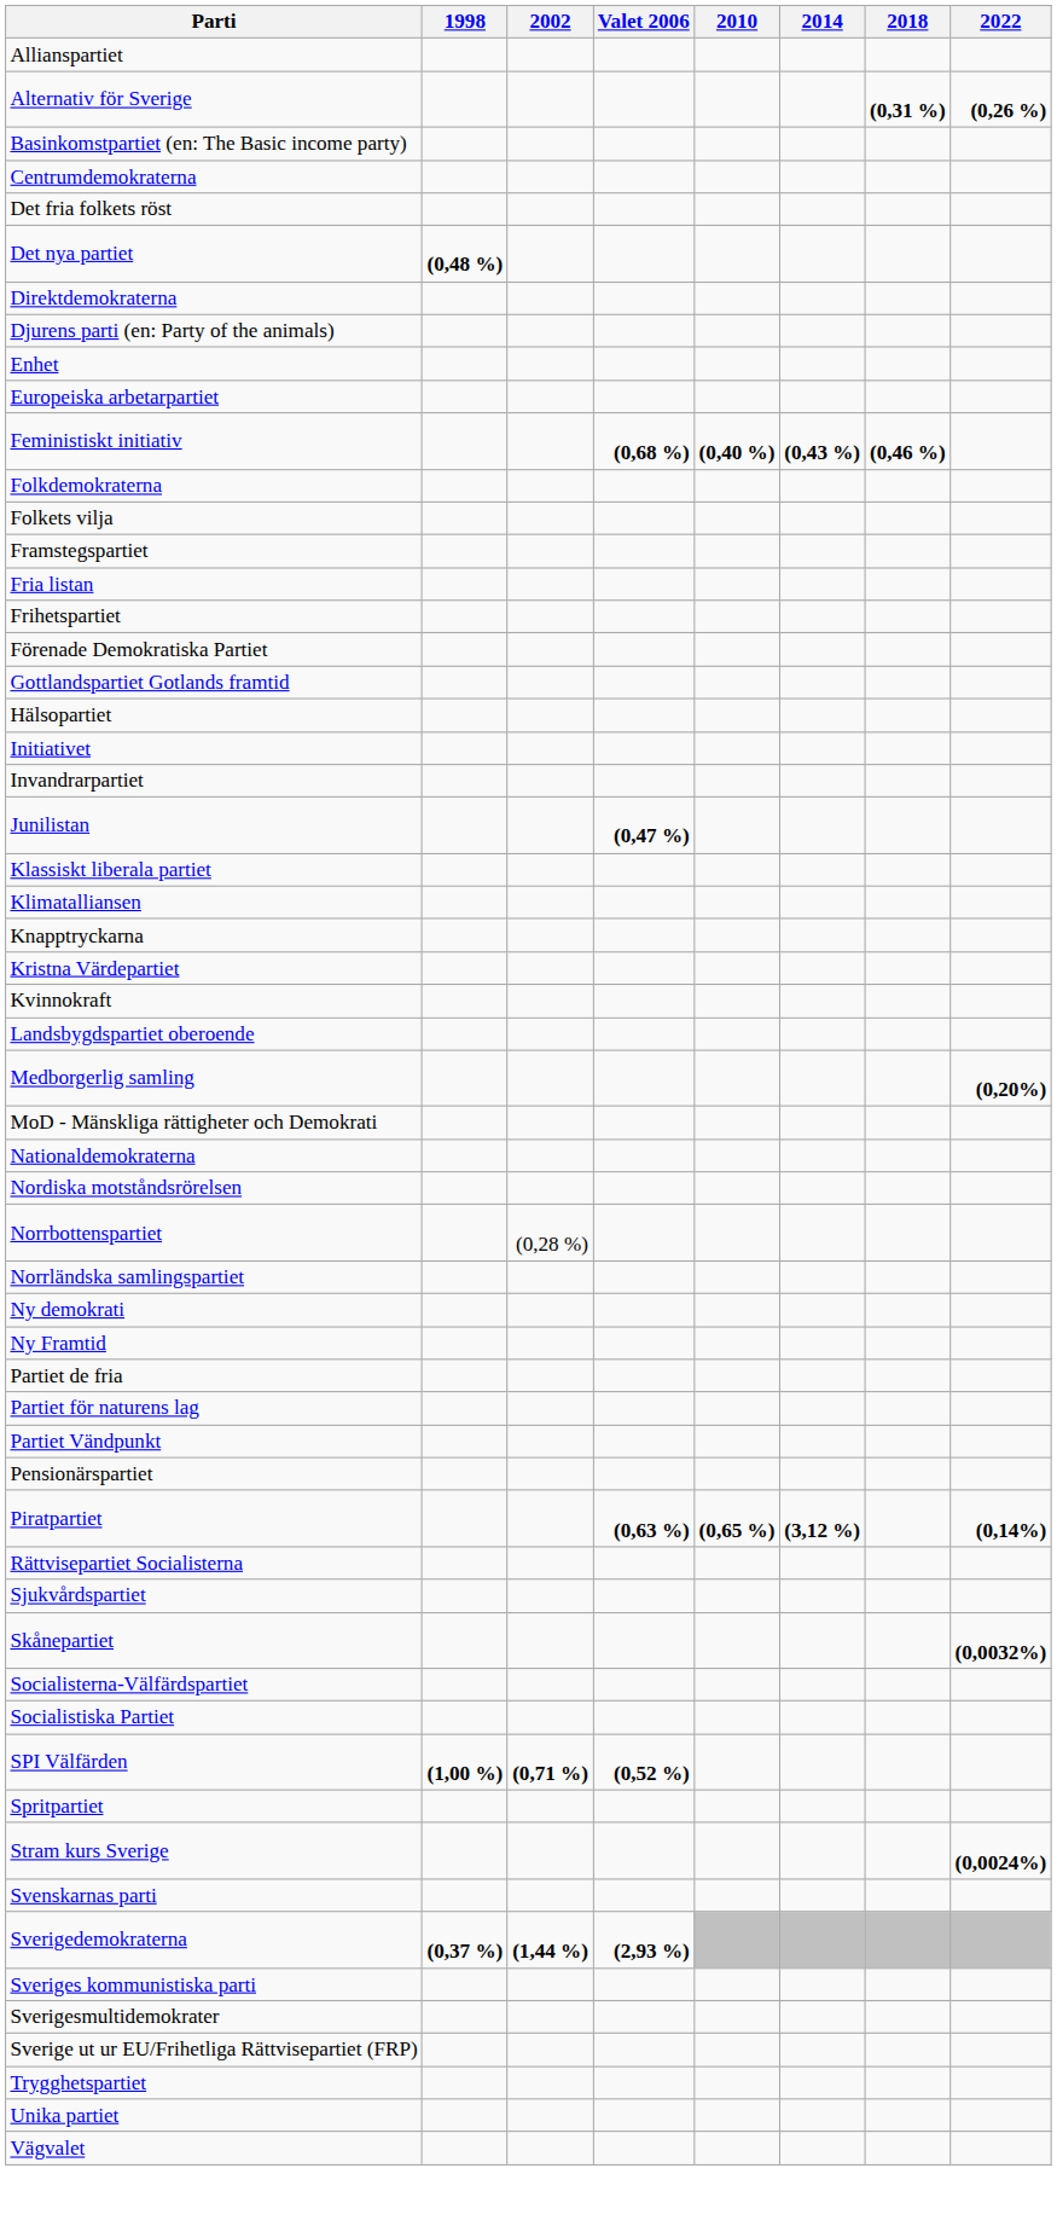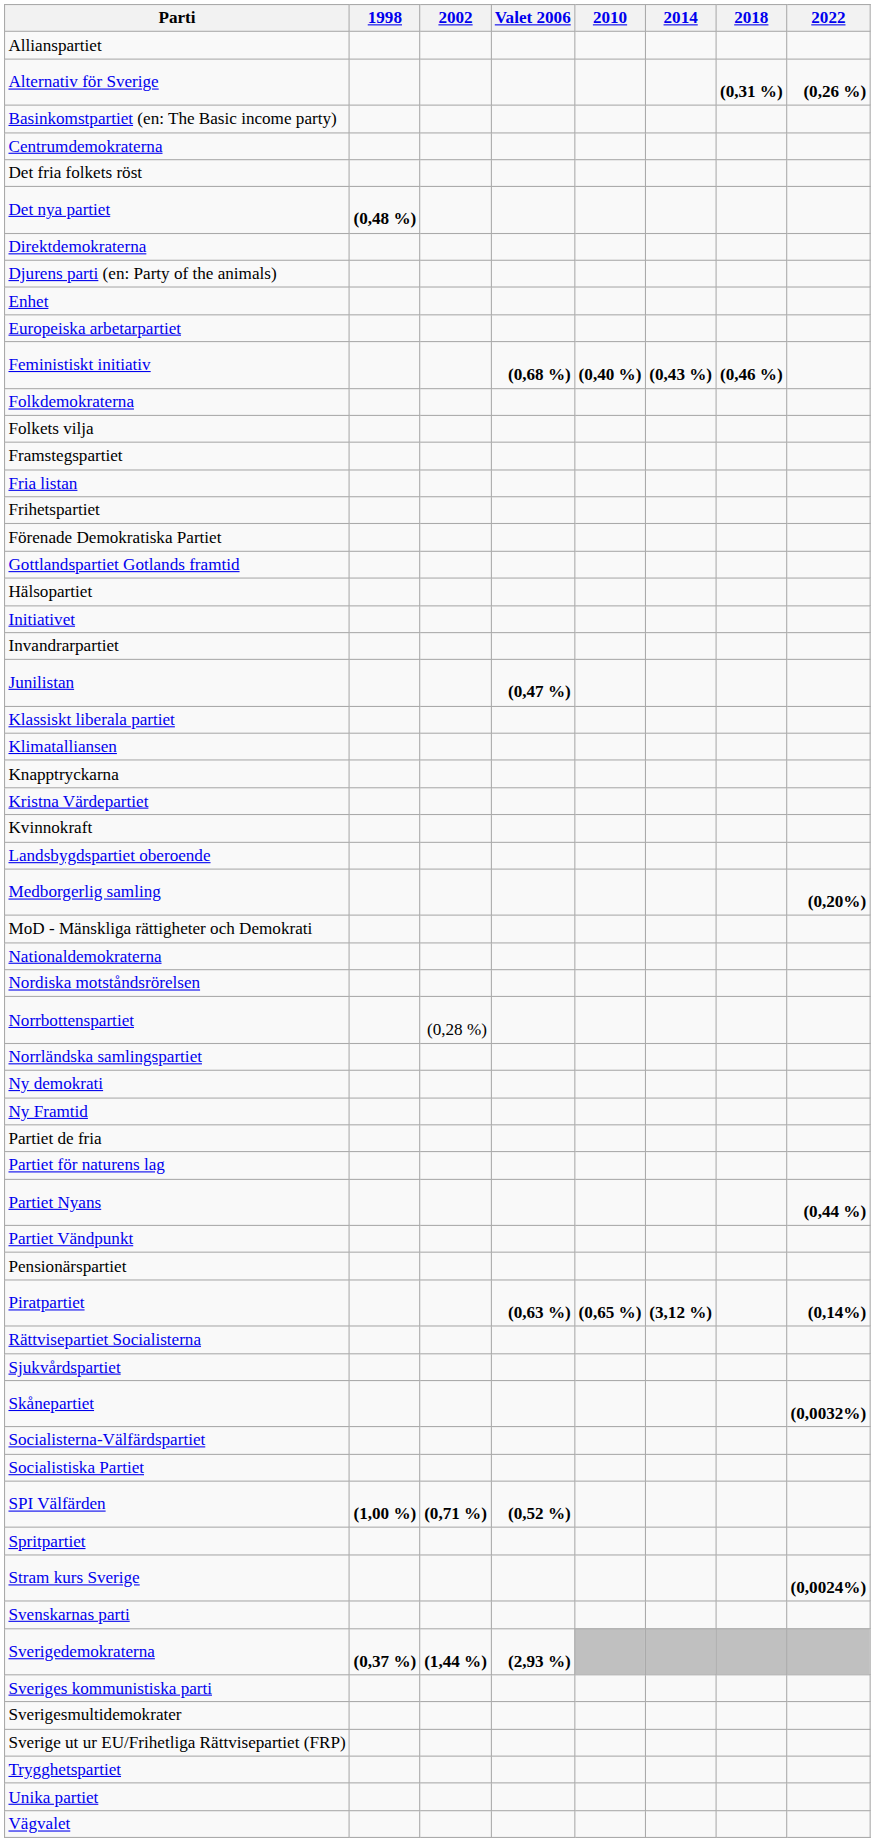+ row: Partiet Nyans | (0,44 %)
